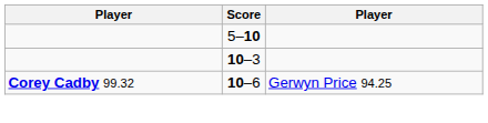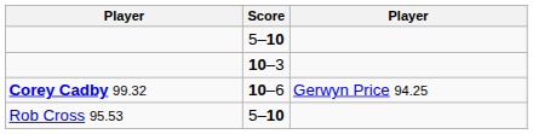+ row: Rob Cross 95.53 | 5–10
